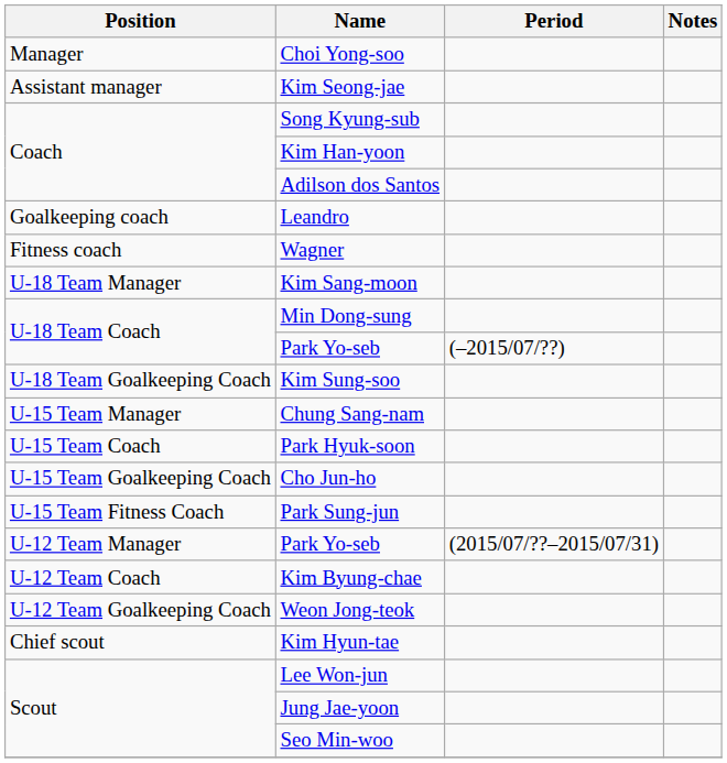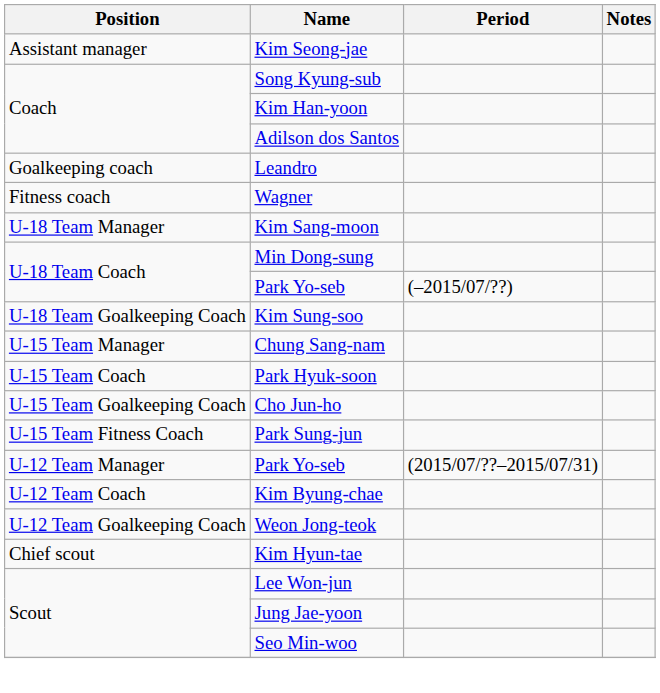- row: Manager | Choi Yong-soo
